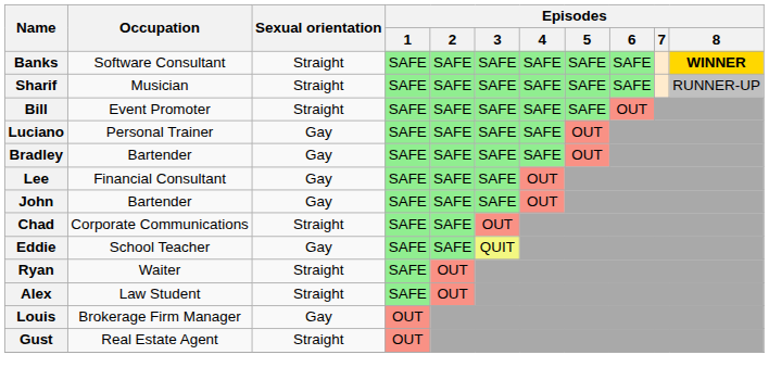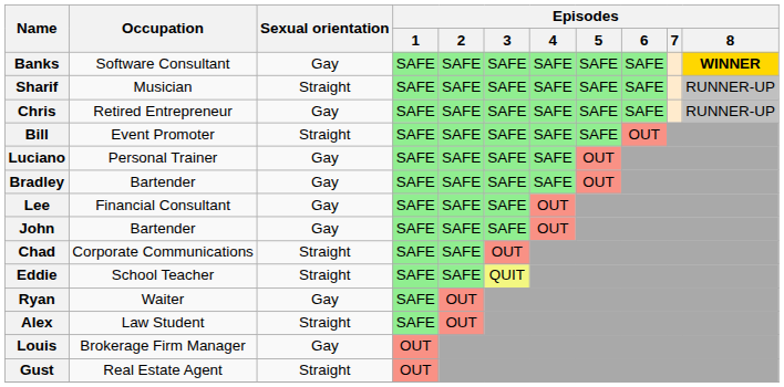Banks | Sexual orientation: Straight -> Gay
+ row: Chris | Retired Entrepreneur | Gay | SAFE | SAFE | SAFE | SAFE | SAFE | SAFE | RUNNER-UP
Eddie | Sexual orientation: Gay -> Straight
Ryan | Sexual orientation: Straight -> Gay
